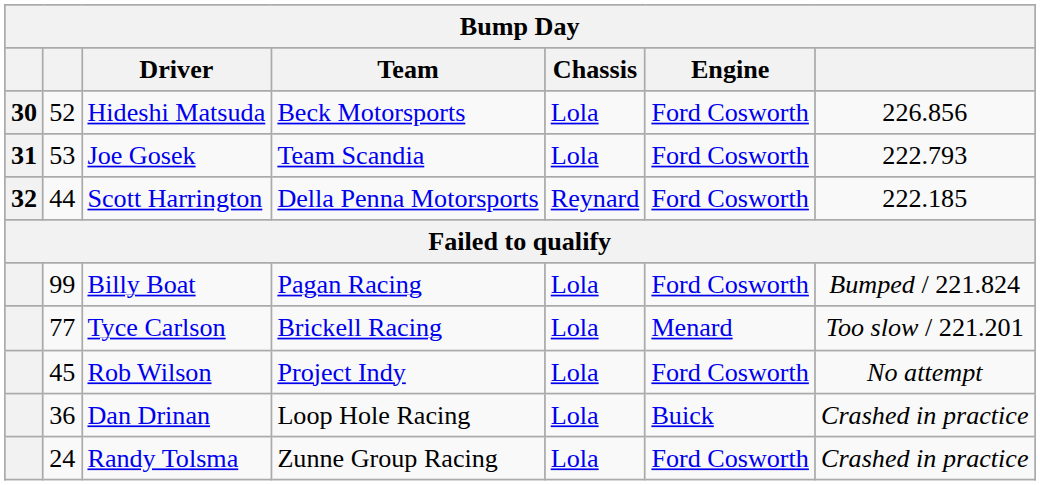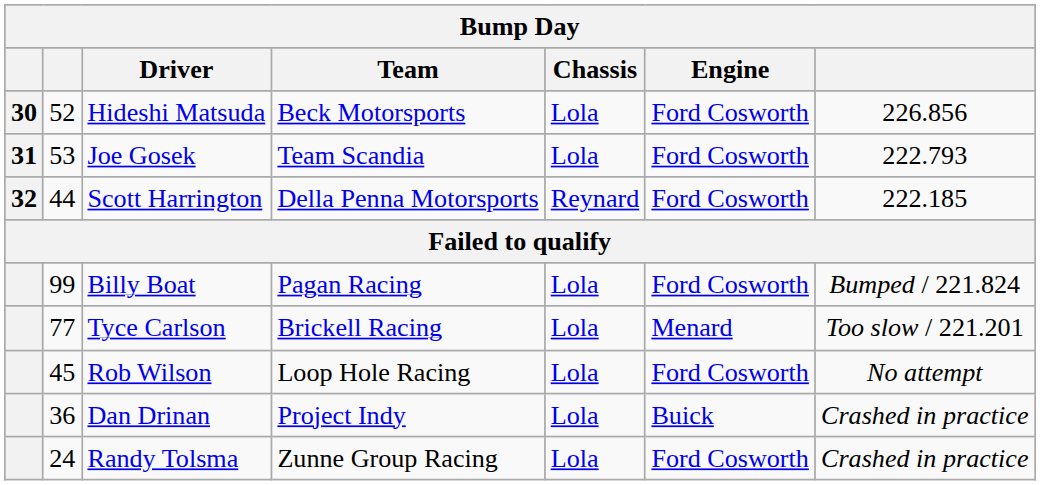Rob Wilson | Team: Project Indy -> Loop Hole Racing
Dan Drinan | Team: Loop Hole Racing -> Project Indy
